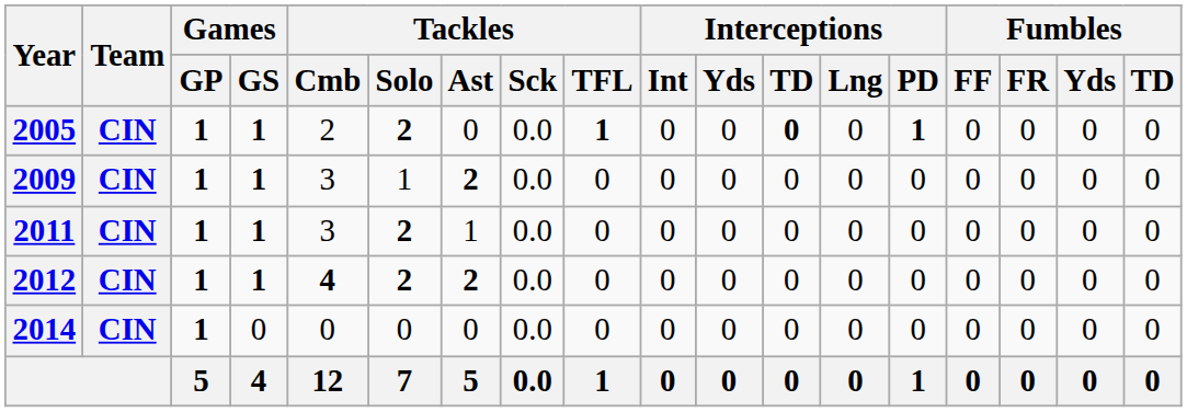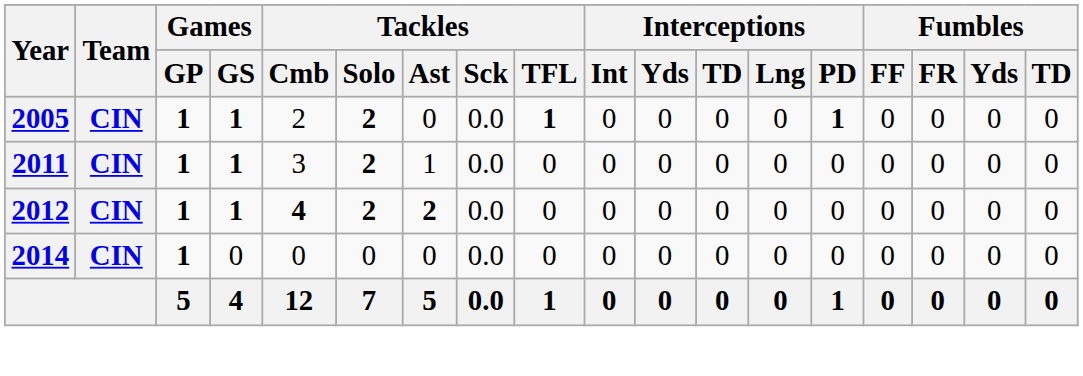2005 | Interceptions / TD: bold -> normal
- row: 2009 | CIN | 1 | 1 | 3 | 1 | 2 | 0.0 | 0 | 0 | 0 | 0 | 0 | 0 | 0 | 0 | 0 | 0
